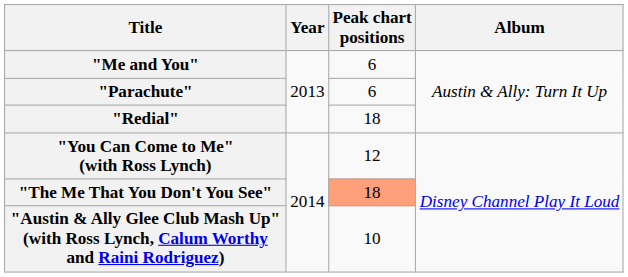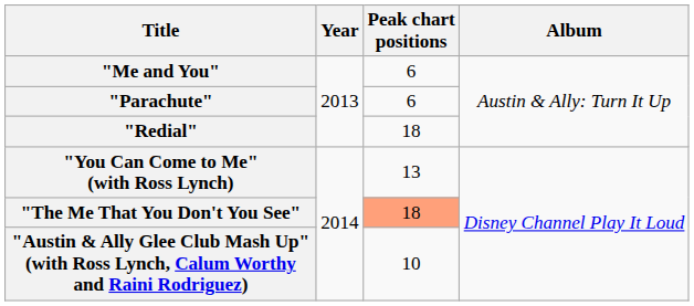"You Can Come to Me" (with Ross Lynch) | Peak chart positions: 12 -> 13
